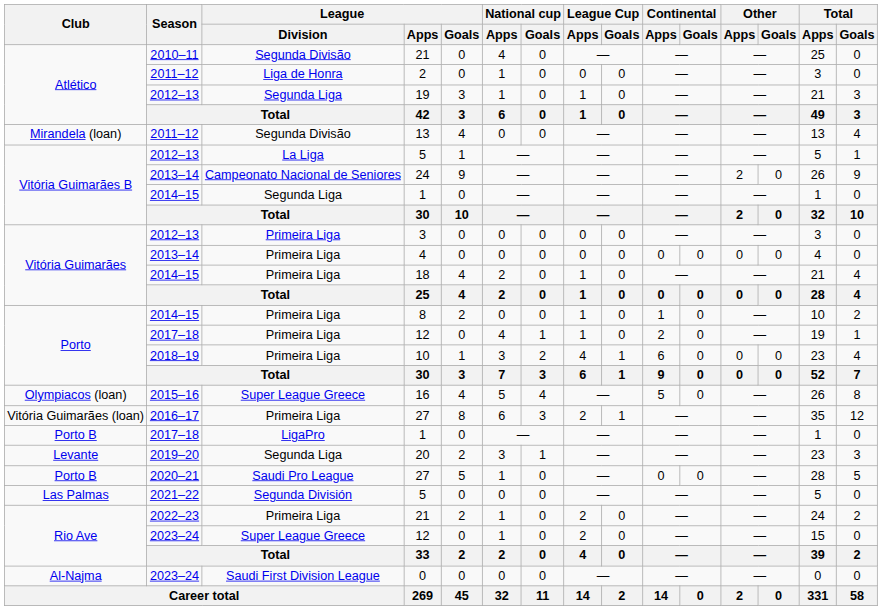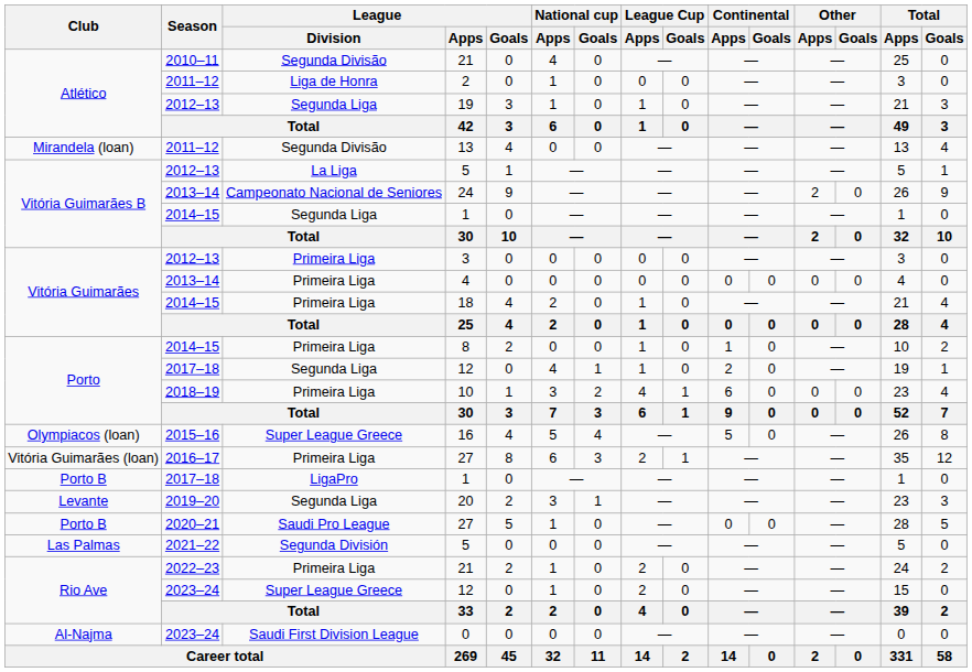2017–18 / 12 | League / Division: Primeira Liga -> Segunda Liga
